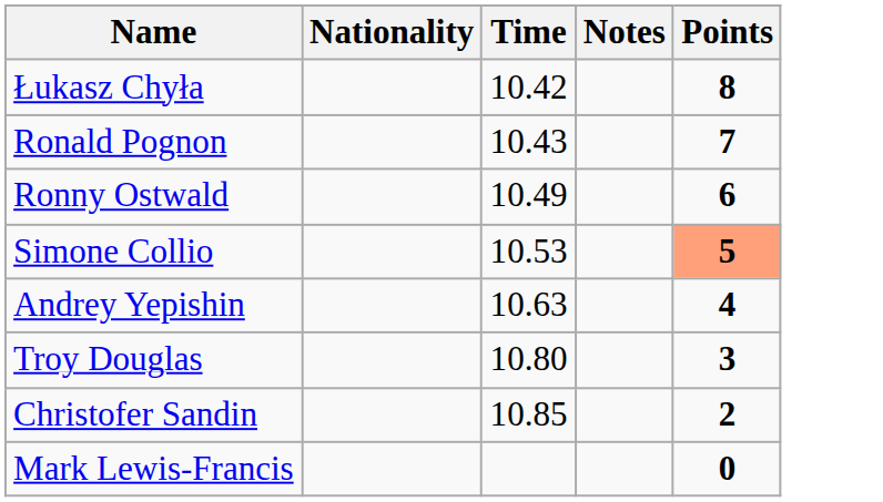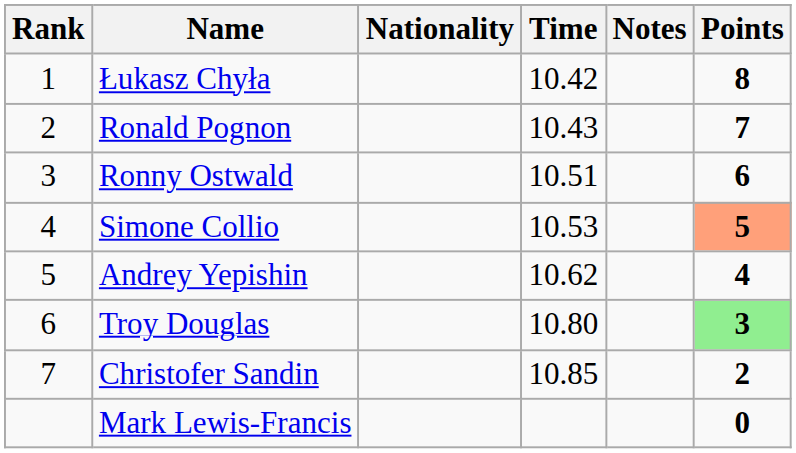+ column: Rank | 1 | 2 | 3 | 4 | 5 | 6 | 7
Ronny Ostwald | Time: 10.49 -> 10.51
Andrey Yepishin | Time: 10.63 -> 10.62
Troy Douglas | Points: no background -> lightgreen background
